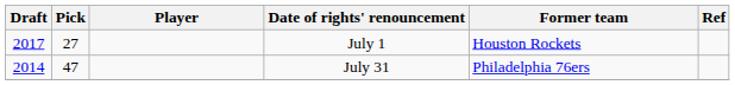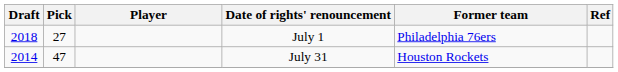July 1 | Draft: 2017 -> 2018
July 1 | Former team: Houston Rockets -> Philadelphia 76ers
July 31 | Former team: Philadelphia 76ers -> Houston Rockets
